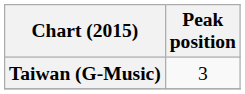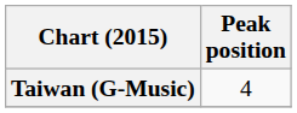Taiwan (G-Music) | Peak position: 3 -> 4
